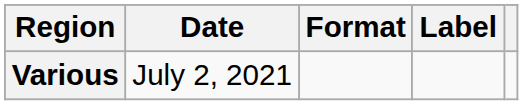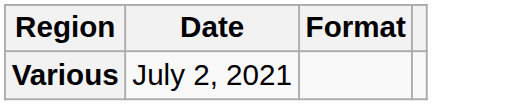- column: Label
